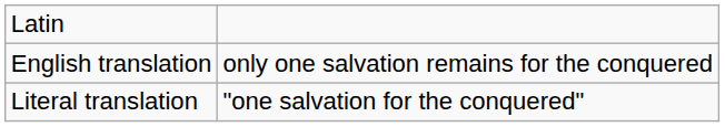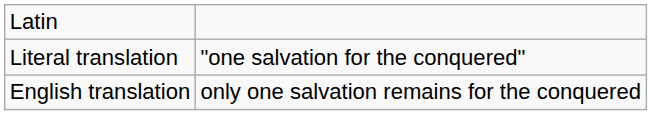rows swapped: Literal translation <-> English translation
